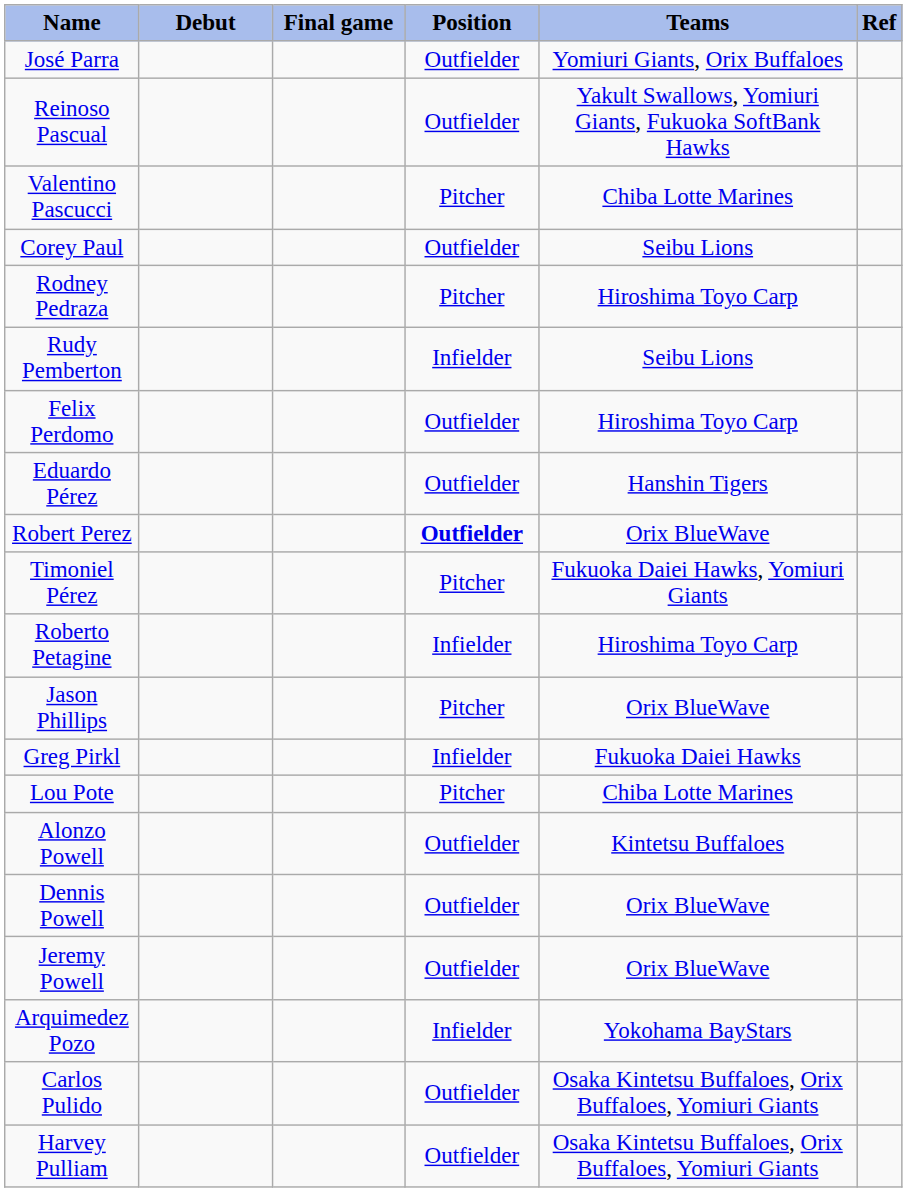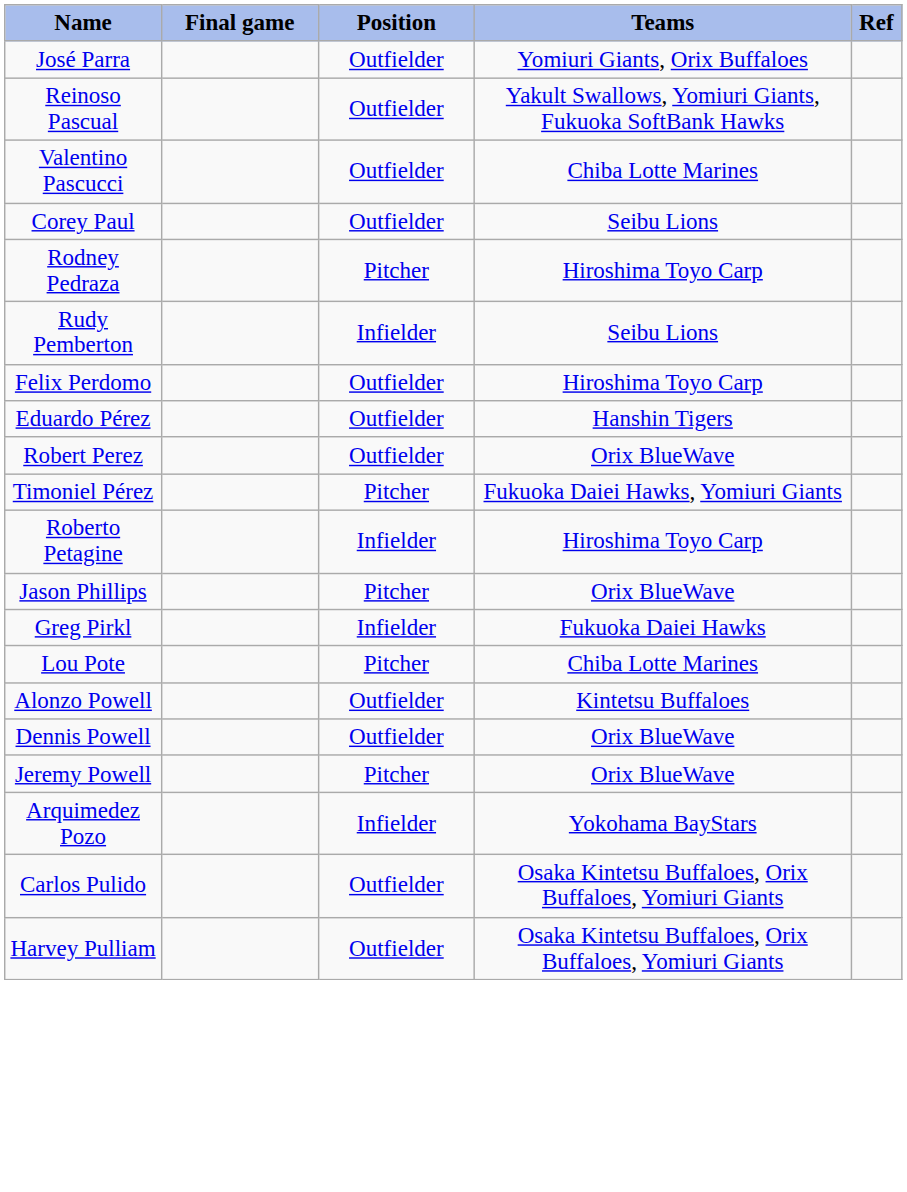- column: Debut
Valentino Pascucci | Position: Pitcher -> Outfielder
Robert Perez | Position: bold -> normal
Jeremy Powell | Position: Outfielder -> Pitcher
